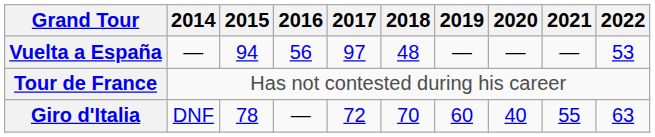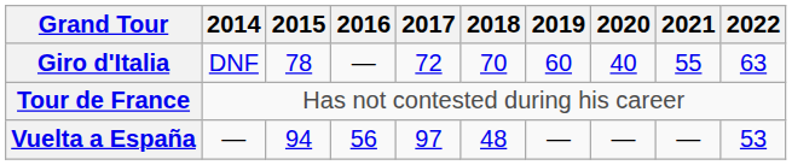rows swapped: Giro d'Italia <-> Vuelta a España
